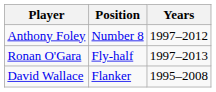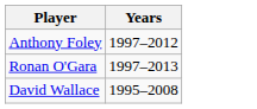- column: Position | Number 8 | Fly-half | Flanker
